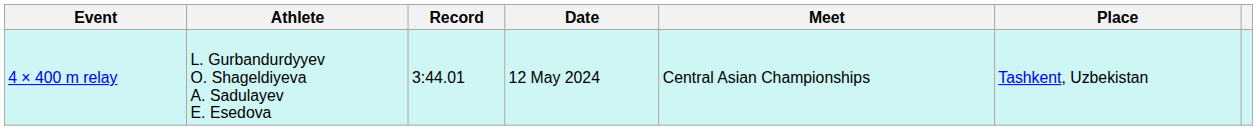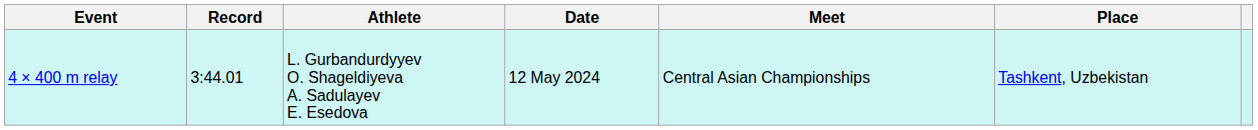columns swapped: Record <-> Athlete
